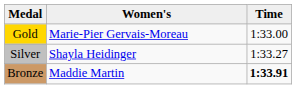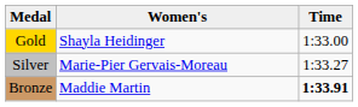Gold | Women's: Marie-Pier Gervais-Moreau -> Shayla Heidinger
Silver | Women's: Shayla Heidinger -> Marie-Pier Gervais-Moreau
